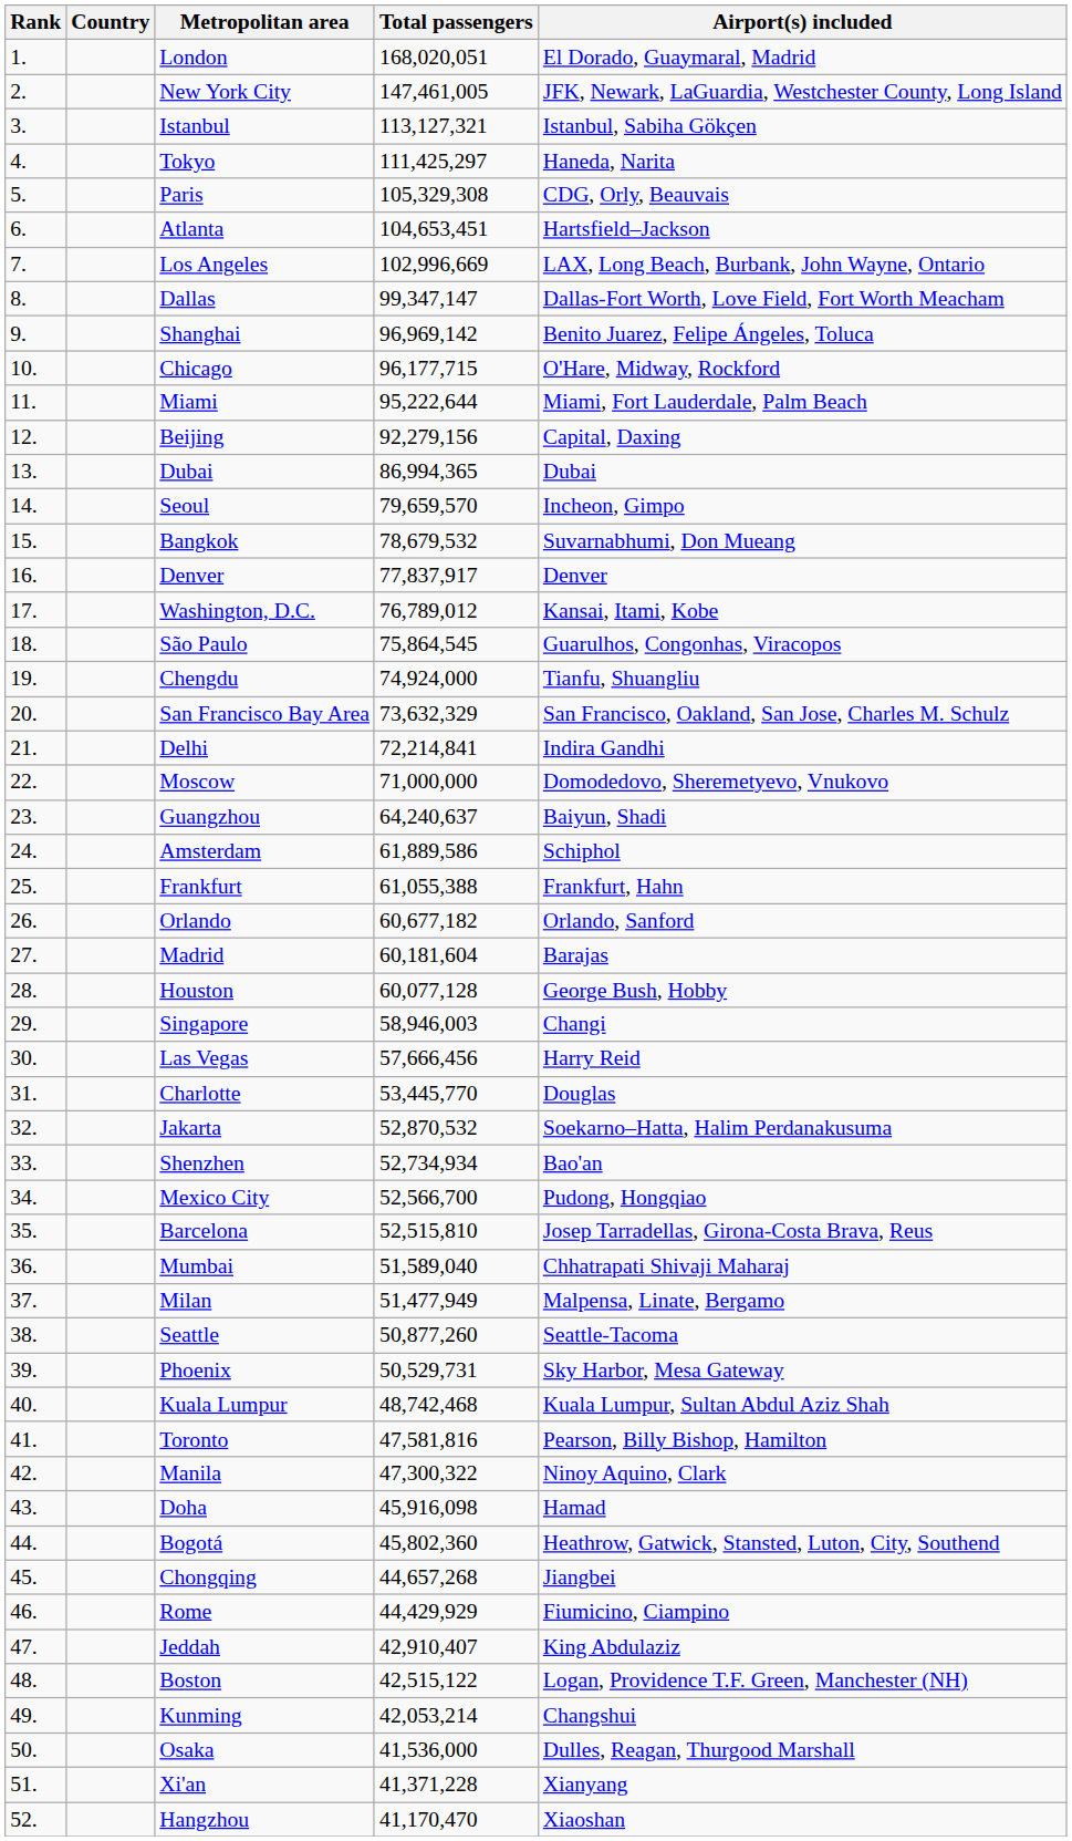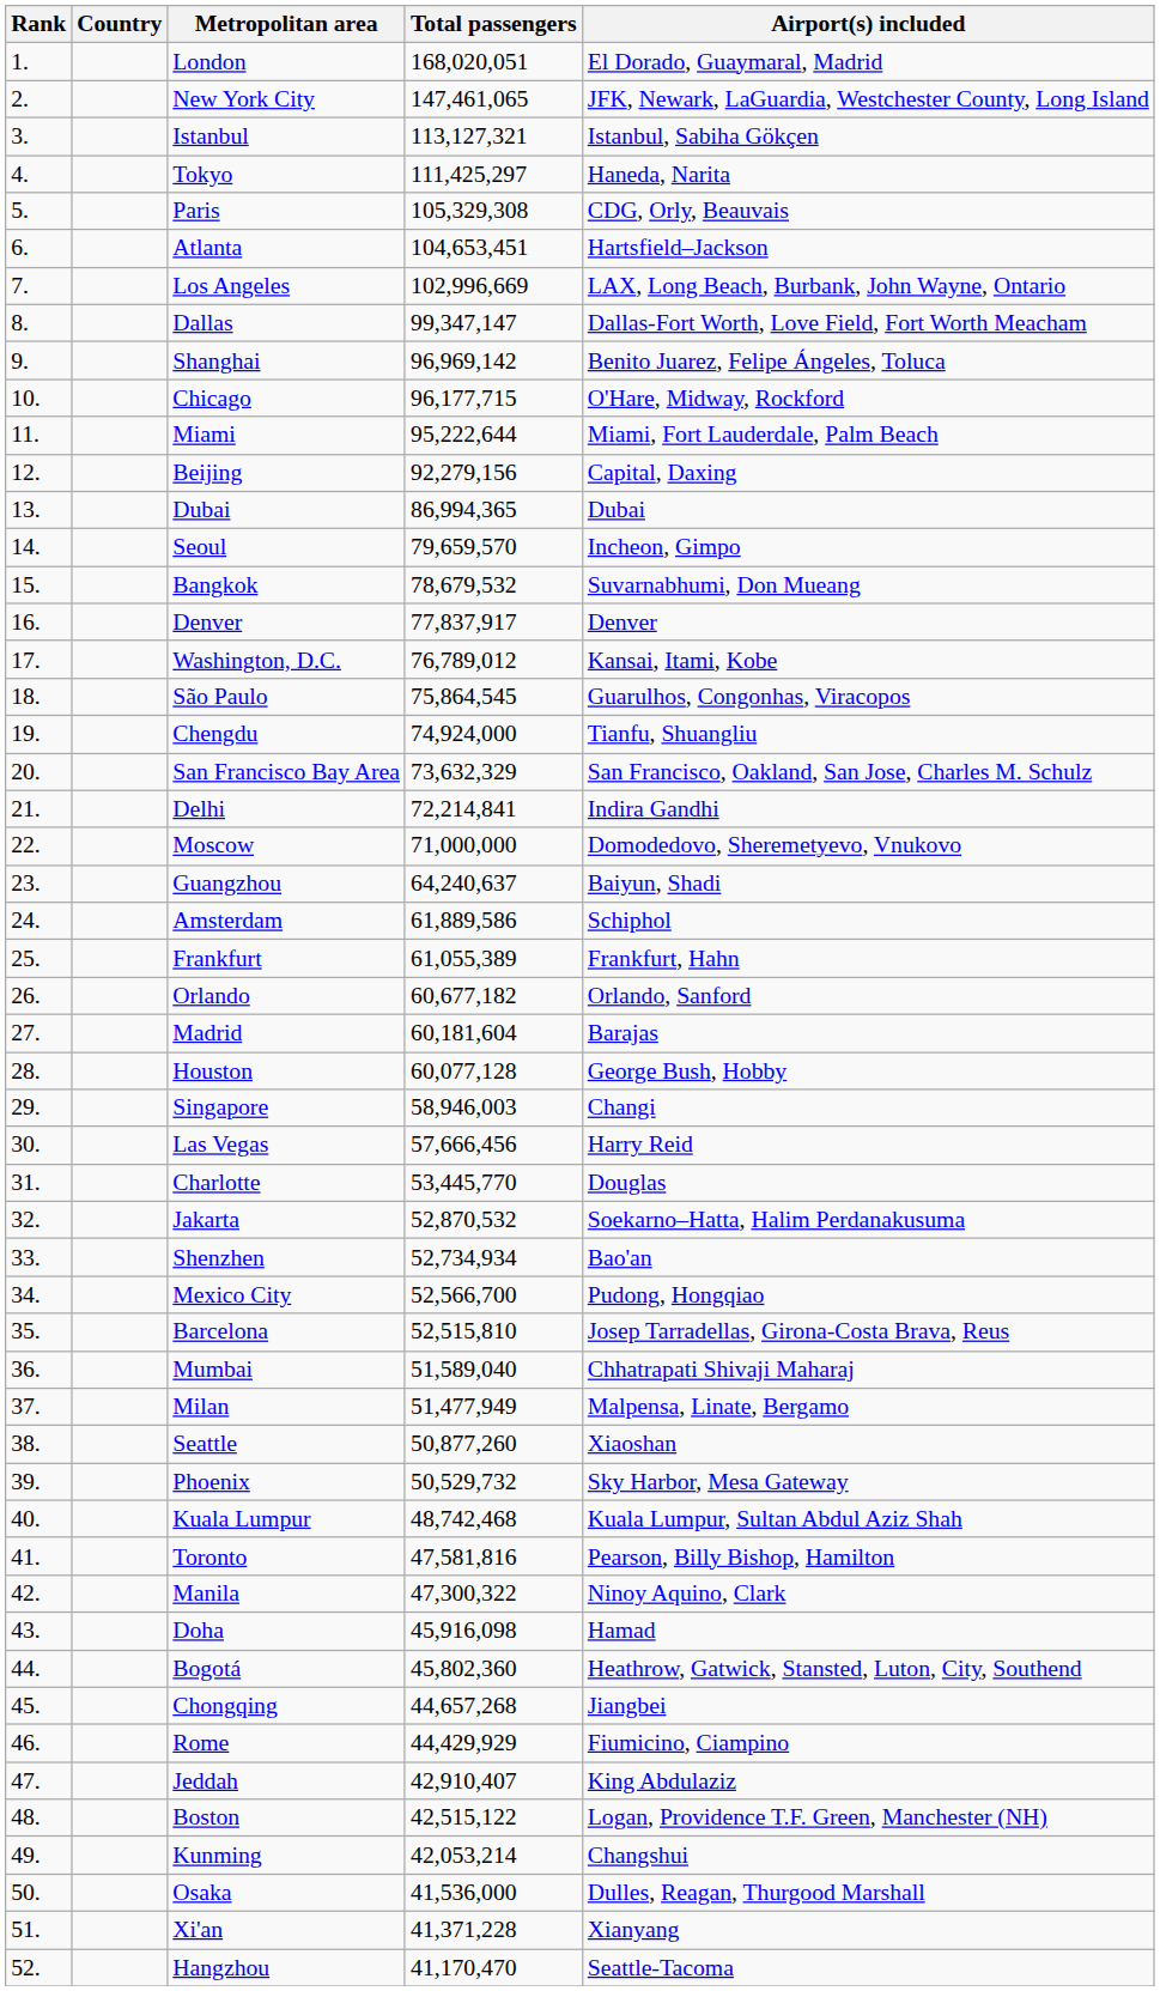New York City | Total passengers: 147,461,005 -> 147,461,065
Frankfurt | Total passengers: 61,055,388 -> 61,055,389
Seattle | Airport(s) included: Seattle-Tacoma -> Xiaoshan
Phoenix | Total passengers: 50,529,731 -> 50,529,732
Hangzhou | Airport(s) included: Xiaoshan -> Seattle-Tacoma
